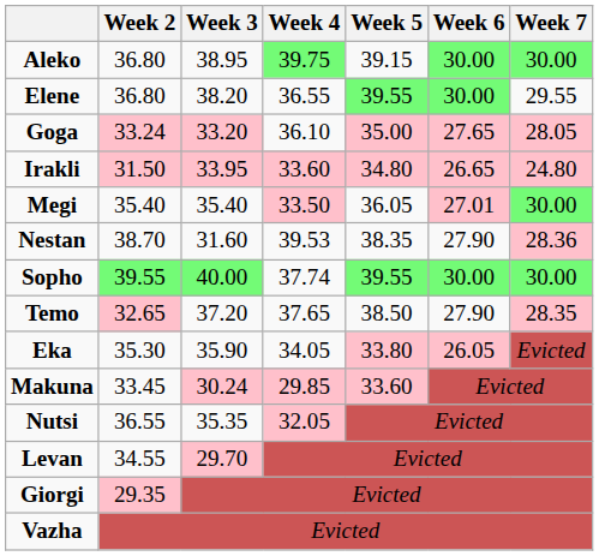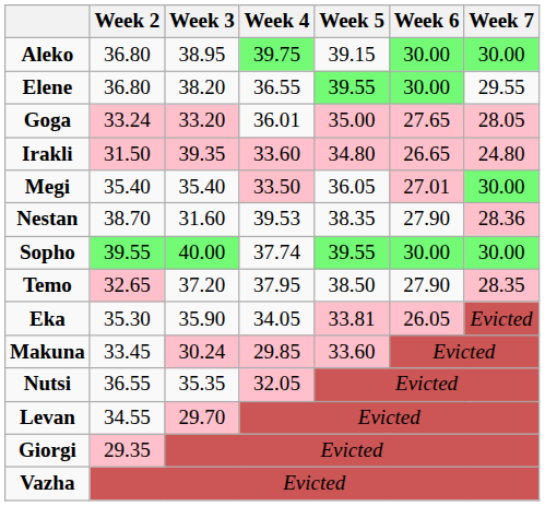Goga | Week 4: 36.10 -> 36.01
Irakli | Week 3: 33.95 -> 39.35
Temo | Week 4: 37.65 -> 37.95
Eka | Week 5: 33.80 -> 33.81
